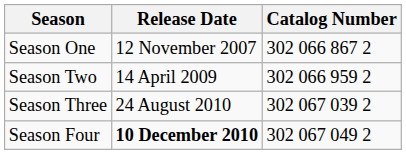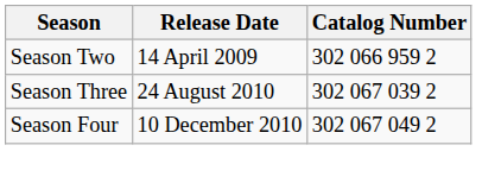- row: Season One | 12 November 2007 | 302 066 867 2
Season Four | Release Date: bold -> normal
